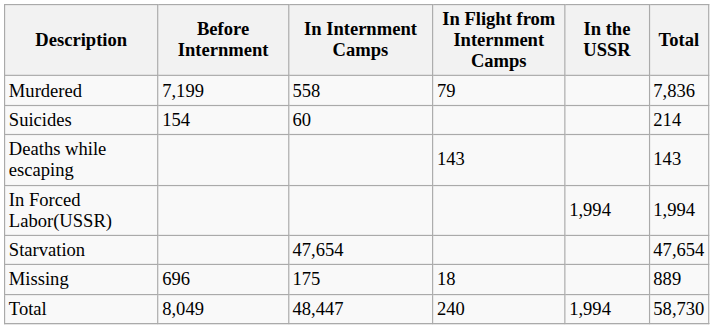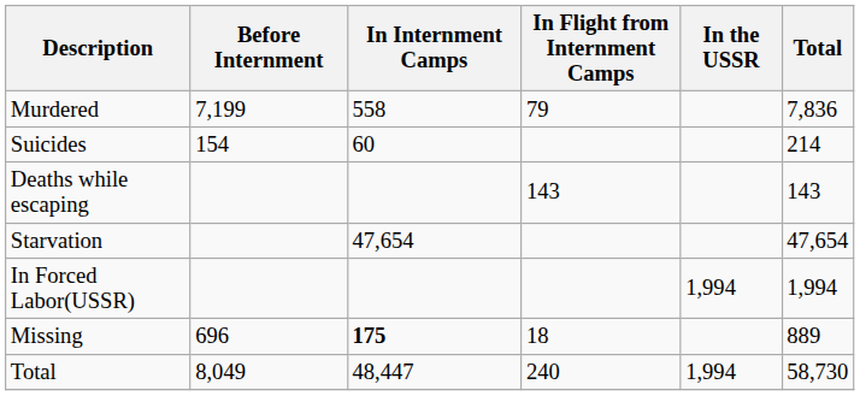rows swapped: Starvation <-> In Forced Labor(USSR)
Missing | In Internment Camps: normal -> bold
